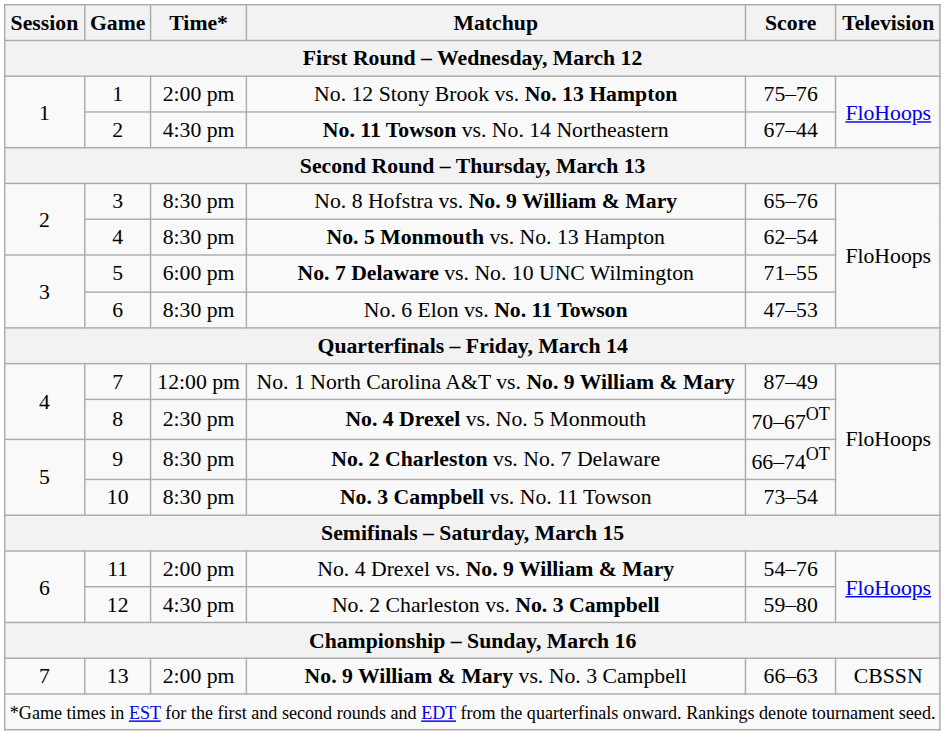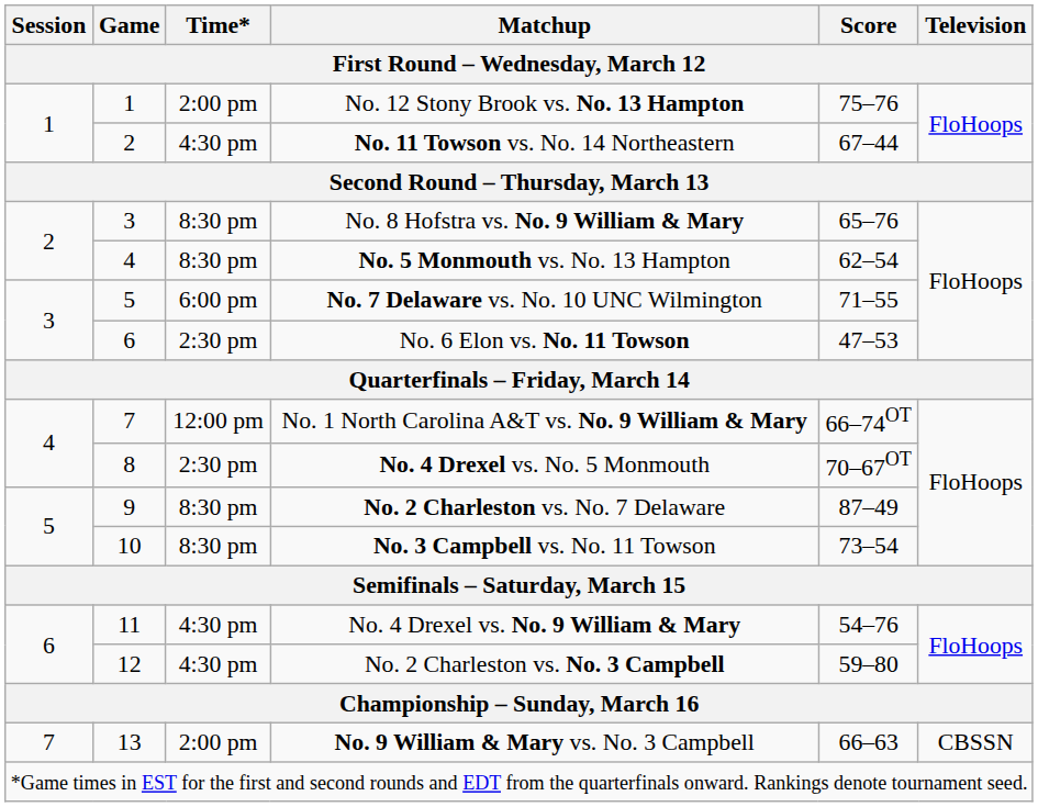No. 6 Elon vs. No. 11 Towson | Time*: 8:30 pm -> 2:30 pm
No. 1 North Carolina A&T vs. No. 9 William & Mary | Score: 87–49 -> 66–74OT
No. 2 Charleston vs. No. 7 Delaware | Score: 66–74OT -> 87–49
No. 4 Drexel vs. No. 9 William & Mary | Time*: 2:00 pm -> 4:30 pm
